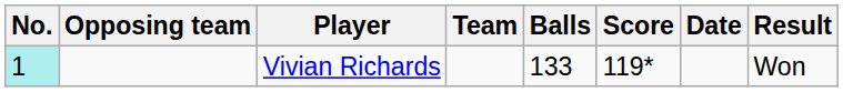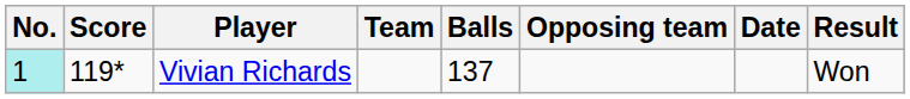columns swapped: Score <-> Opposing team
Vivian Richards | Balls: 133 -> 137
